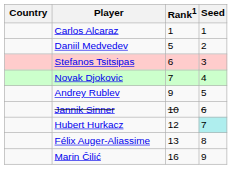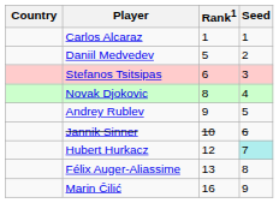Novak Djokovic | Rank1: 7 -> 8
